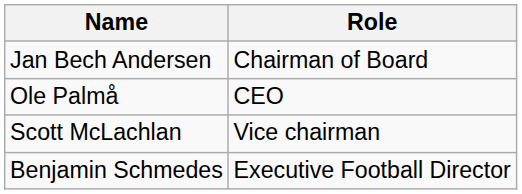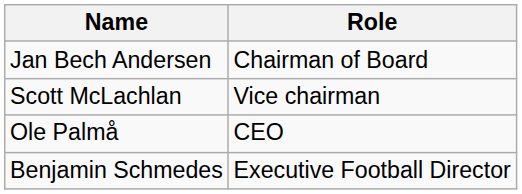rows swapped: Scott McLachlan <-> Ole Palmå
